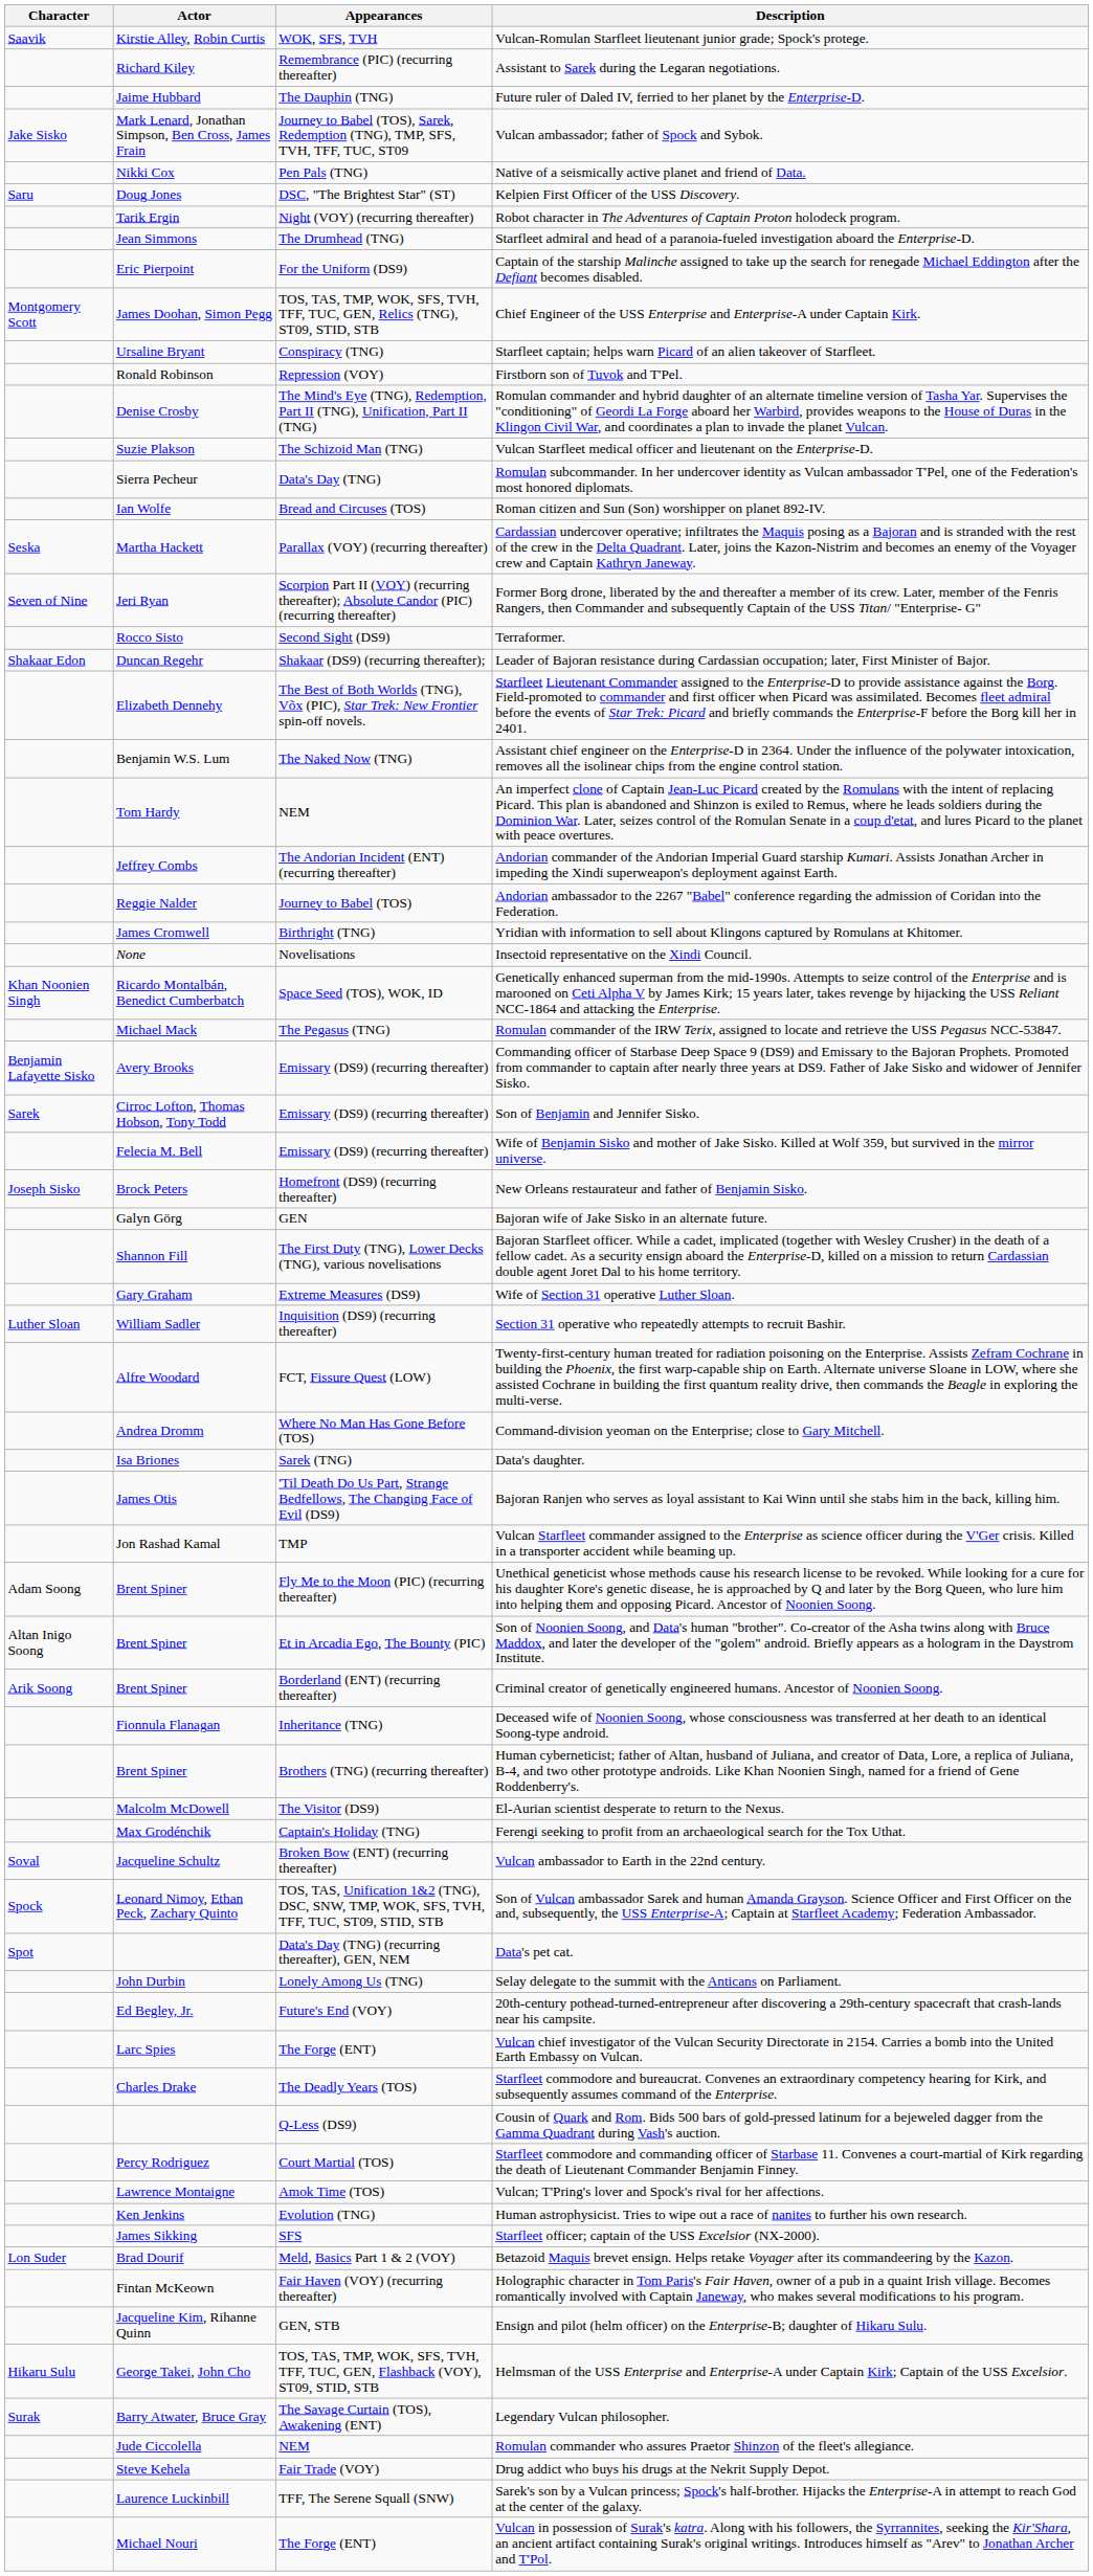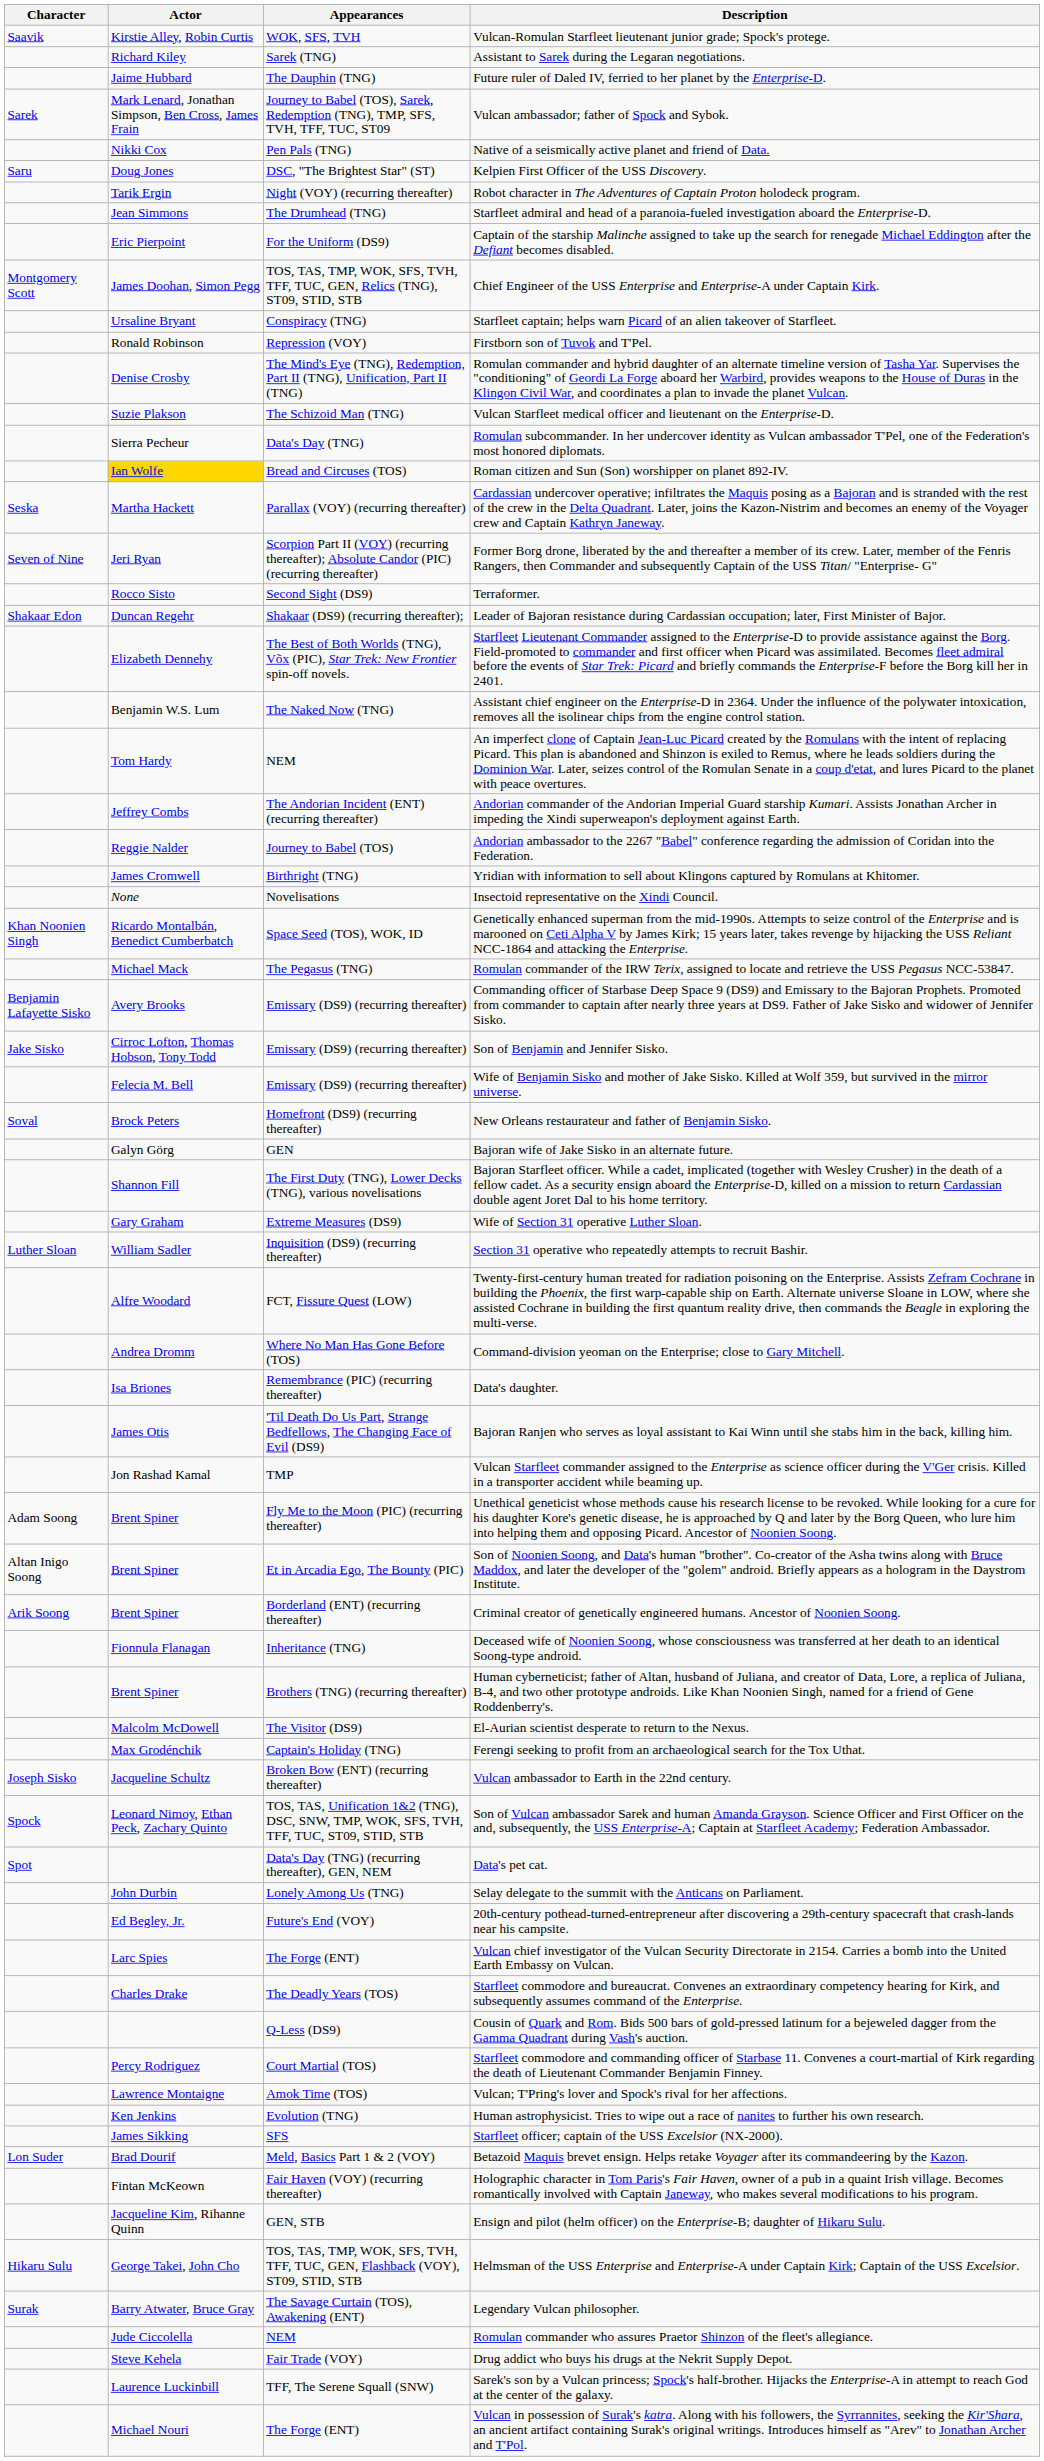Assistant to Sarek during the Legaran negotiations. | Appearances: Remembrance (PIC) (recurring thereafter) -> Sarek (TNG)
Vulcan ambassador; father of Spock and Sybok. | Character: Jake Sisko -> Sarek
Roman citizen and Sun (Son) worshipper on planet 892-IV. | Actor: no background -> gold background
Son of Benjamin and Jennifer Sisko. | Character: Sarek -> Jake Sisko
New Orleans restaurateur and father of Benjamin Sisko. | Character: Joseph Sisko -> Soval
Data's daughter. | Appearances: Sarek (TNG) -> Remembrance (PIC) (recurring thereafter)
Vulcan ambassador to Earth in the 22nd century. | Character: Soval -> Joseph Sisko
